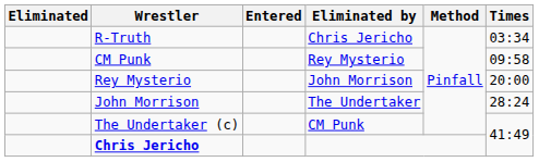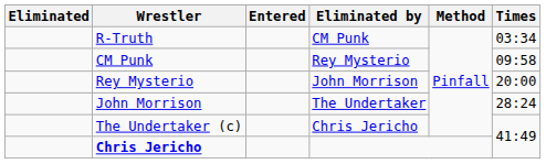R-Truth | Eliminated by: Chris Jericho -> CM Punk
The Undertaker (c) | Eliminated by: CM Punk -> Chris Jericho
